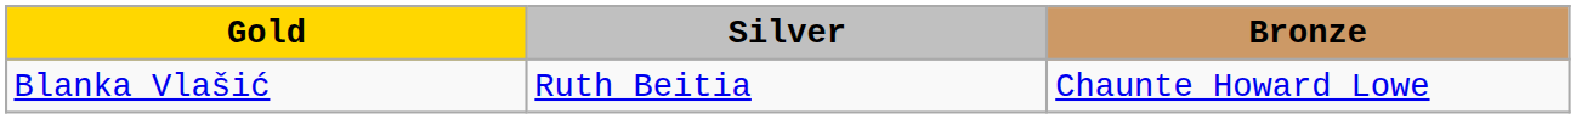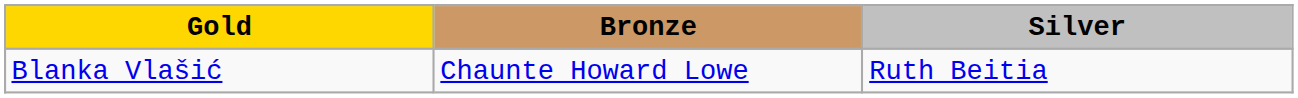columns swapped: Silver <-> Bronze
